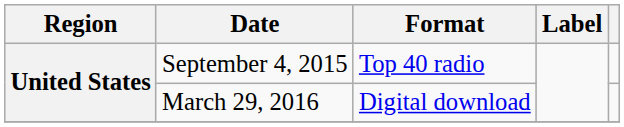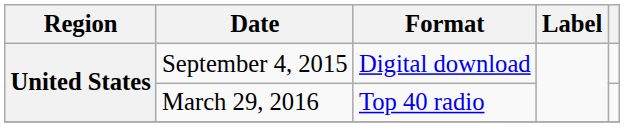September 4, 2015 | Format: Top 40 radio -> Digital download
March 29, 2016 | Format: Digital download -> Top 40 radio
